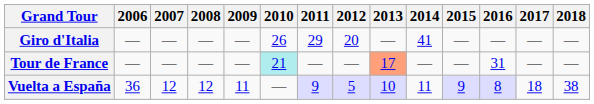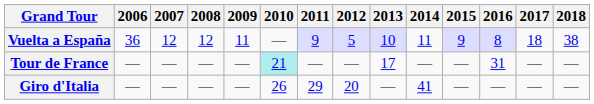rows swapped: Giro d'Italia <-> Vuelta a España
Tour de France | 2013: lightsalmon background -> no background
